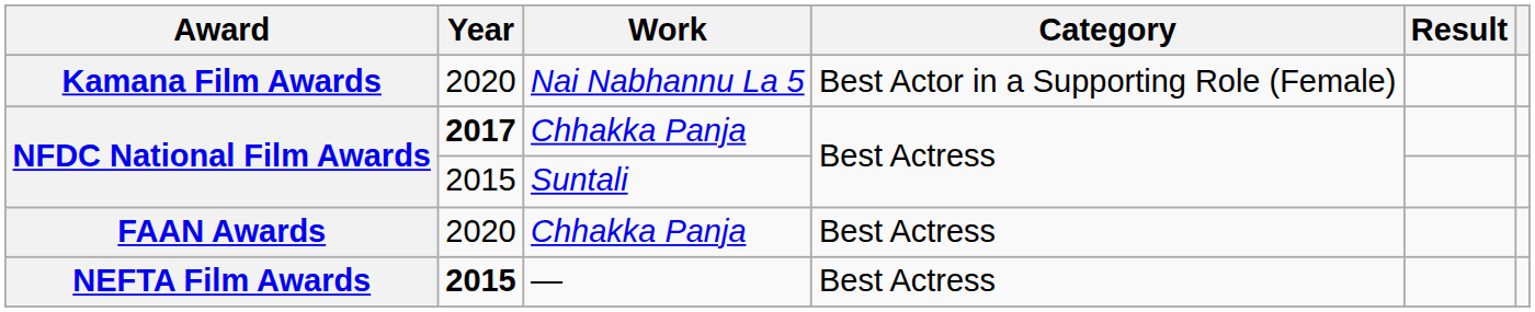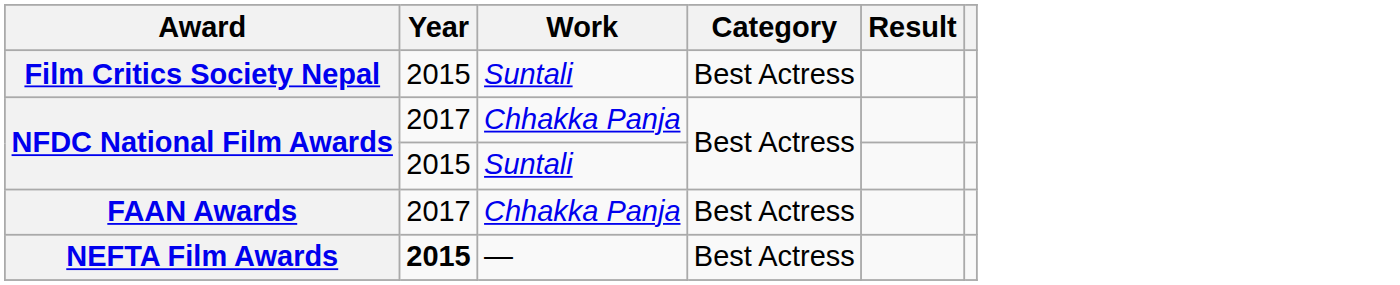- row: Kamana Film Awards | 2020 | Nai Nabhannu La 5 | Best Actor in a Supporting Role (Female)
+ row: Film Critics Society Nepal | 2015 | Suntali | Best Actress
NFDC National Film Awards / Chhakka Panja | Year: bold -> normal
FAAN Awards | Year: 2020 -> 2017
